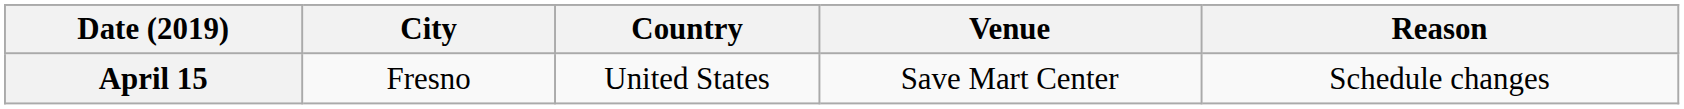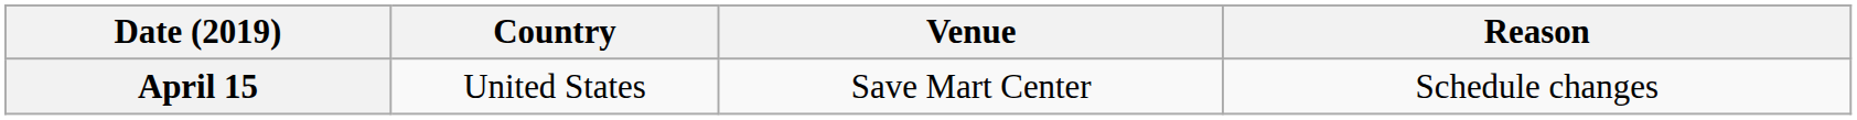- column: City | Fresno
